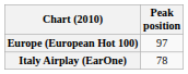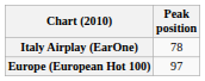rows swapped: Europe (European Hot 100) <-> Italy Airplay (EarOne)
